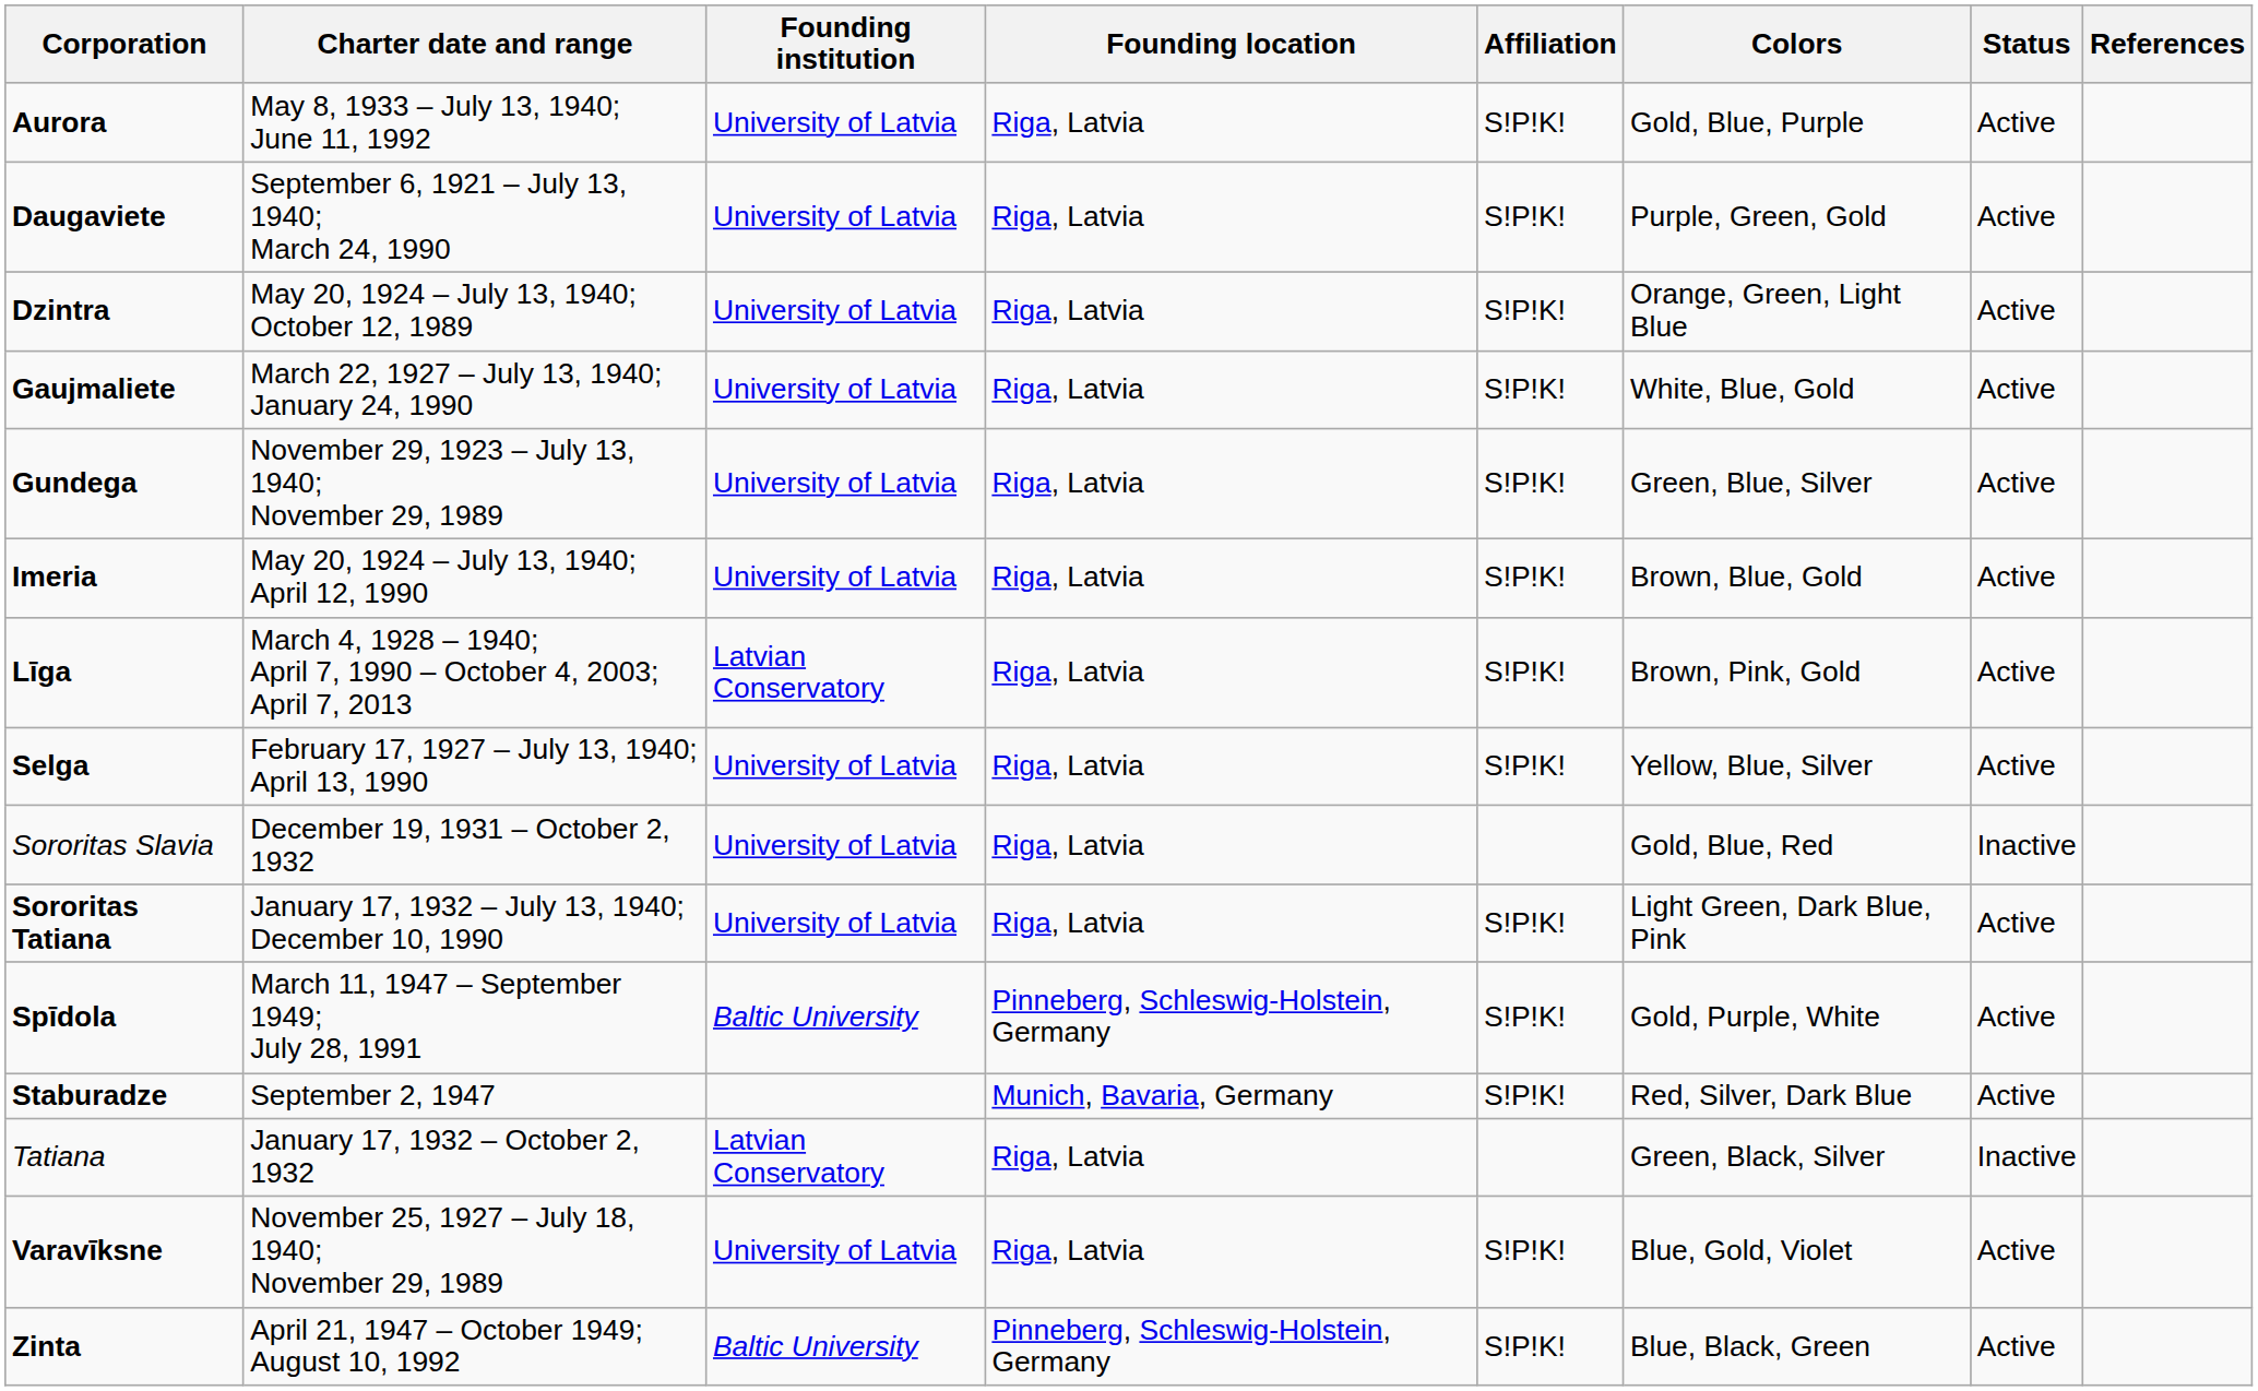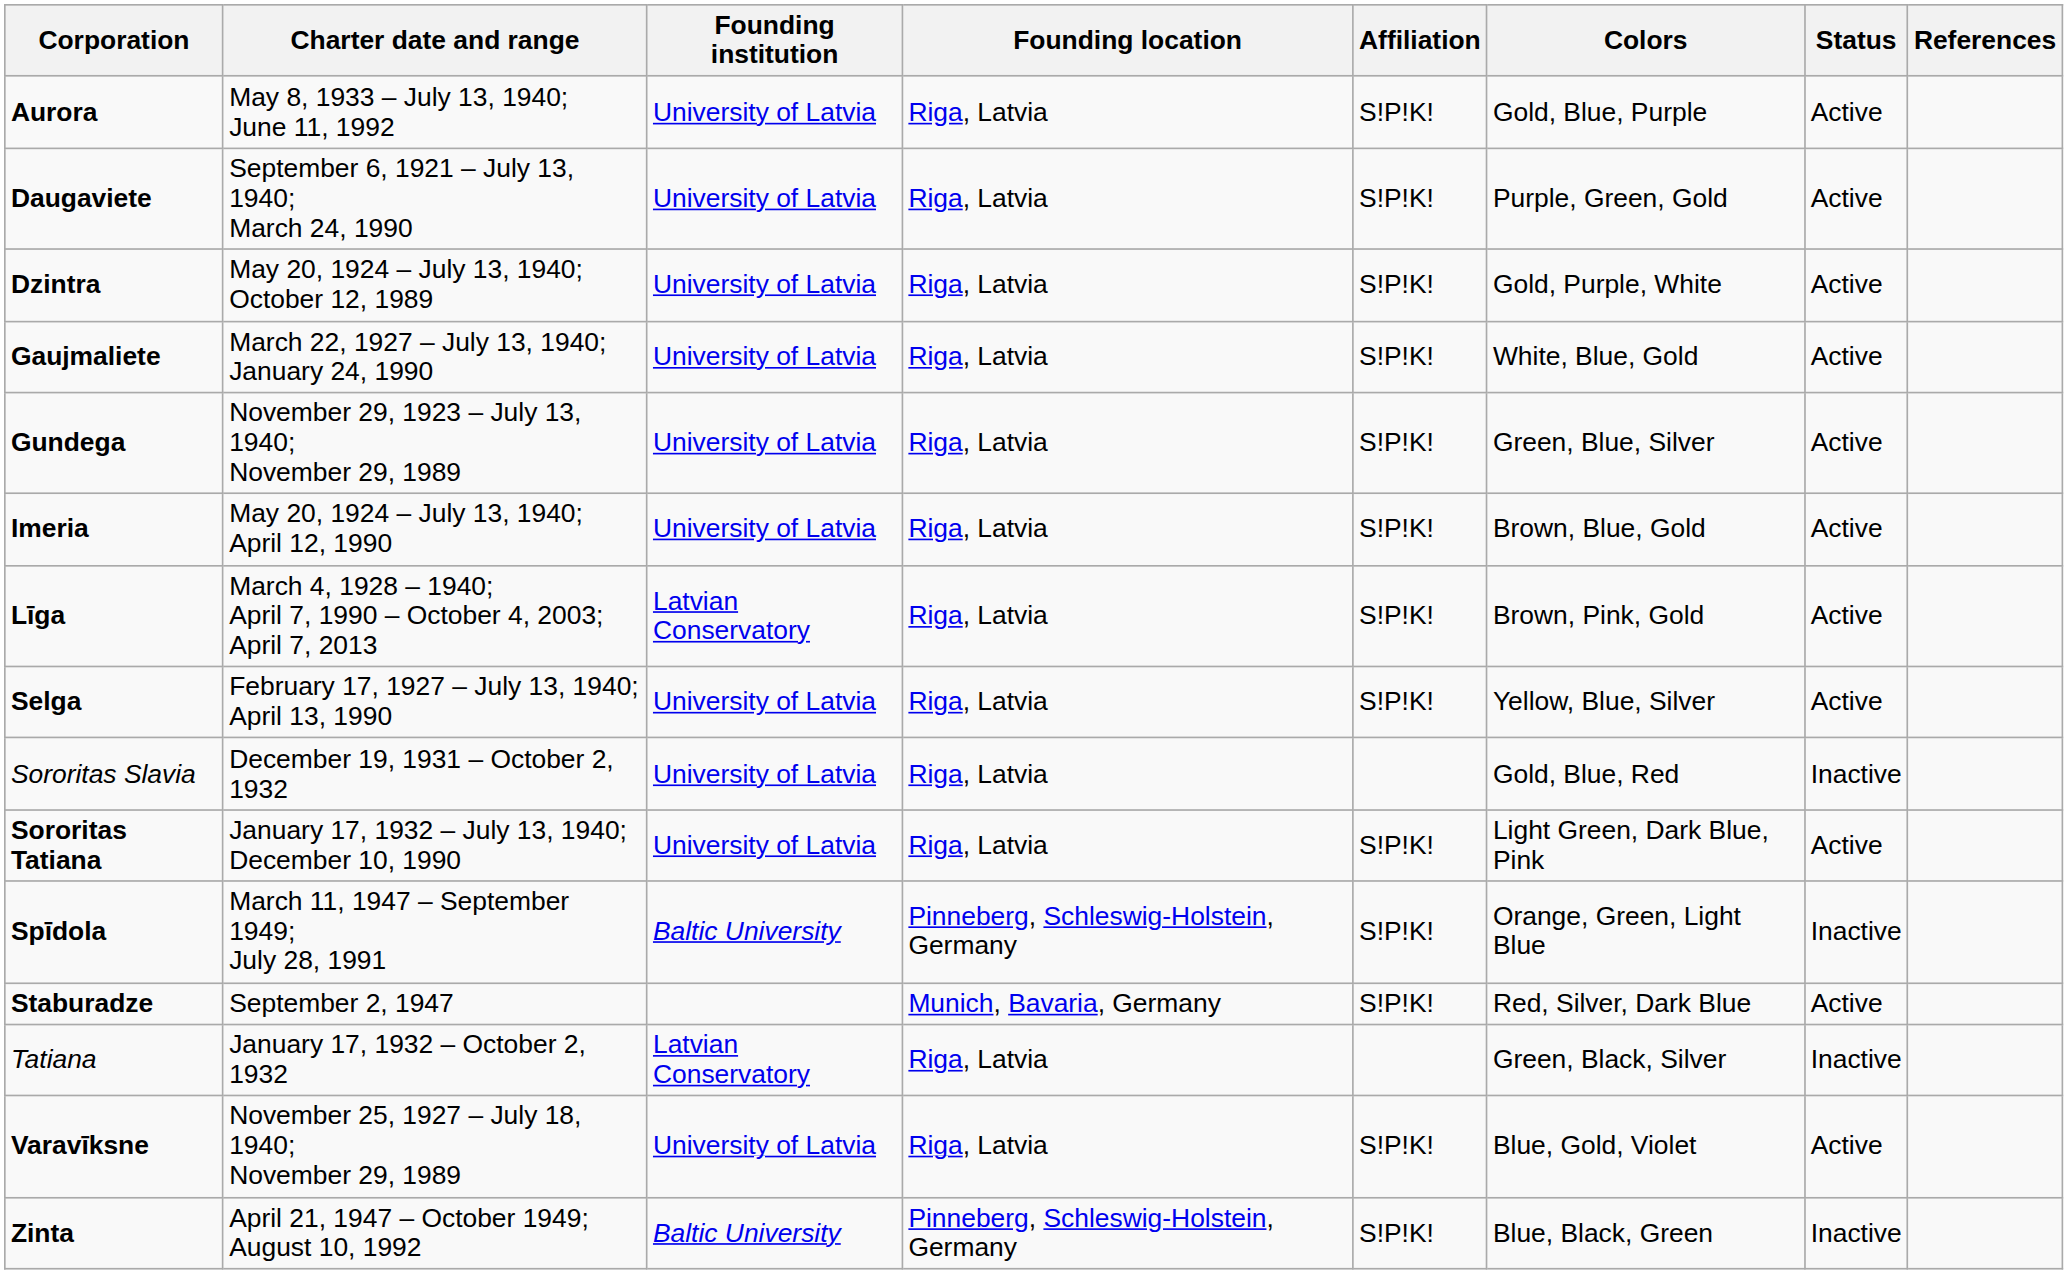Dzintra | Colors: Orange, Green, Light Blue -> Gold, Purple, White
Spīdola | Colors: Gold, Purple, White -> Orange, Green, Light Blue
Spīdola | Status: Active -> Inactive
Zinta | Status: Active -> Inactive
